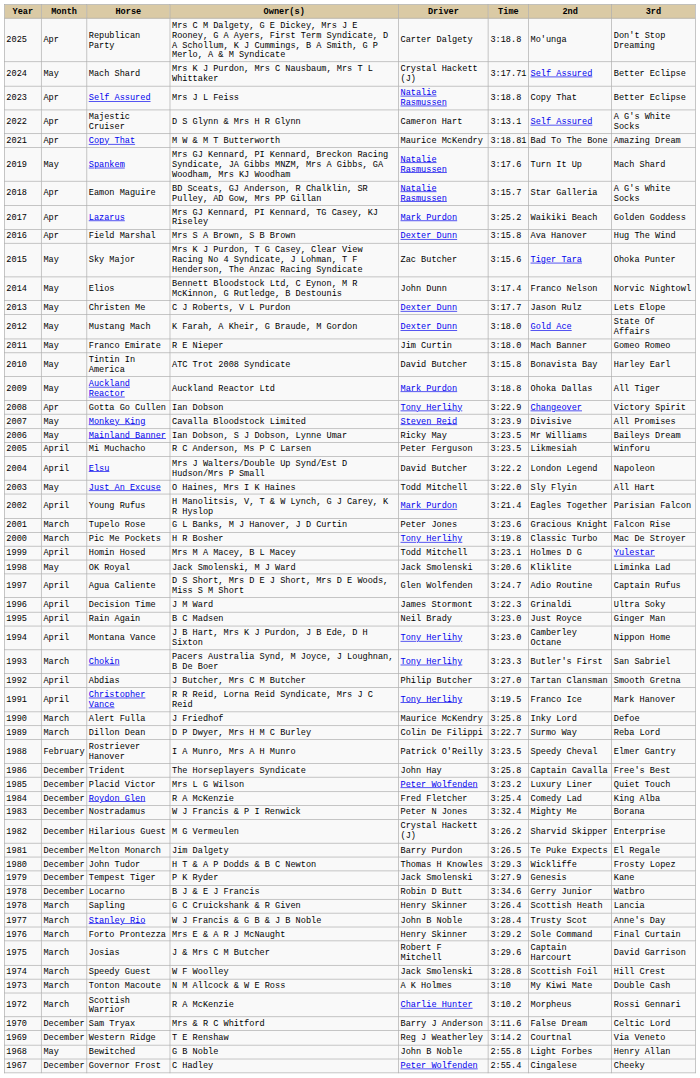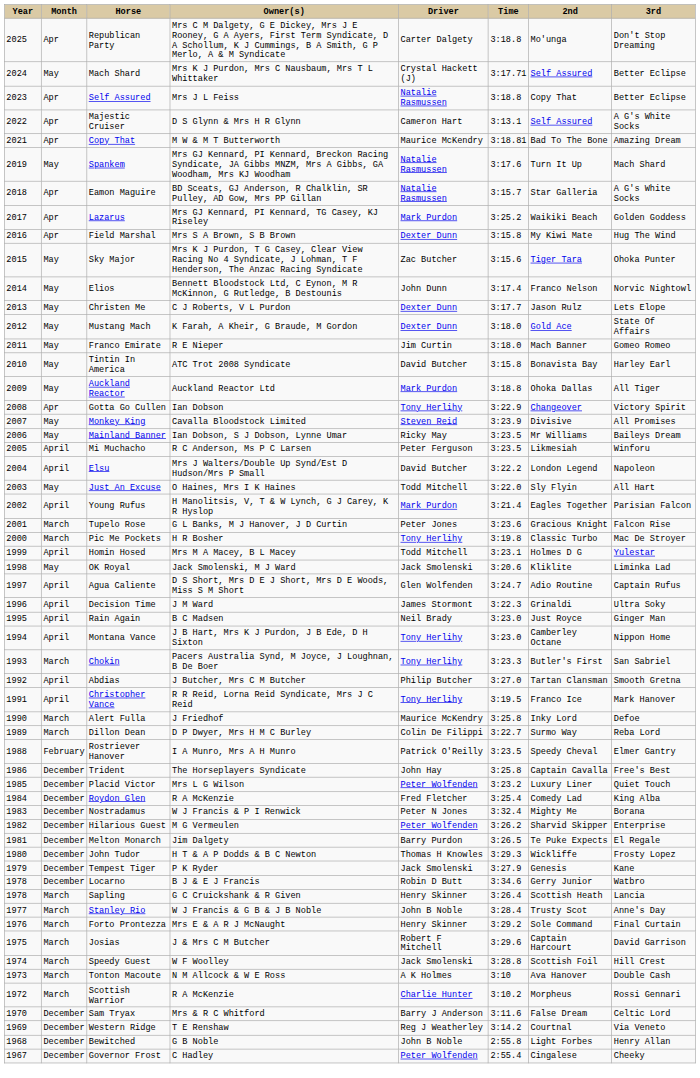Field Marshal | 2nd: Ava Hanover -> My Kiwi Mate
Hilarious Guest | Driver: Crystal Hackett (J) -> Peter Wolfenden
Tonton Macoute | 2nd: My Kiwi Mate -> Ava Hanover
Bewitched | Month: May -> December
